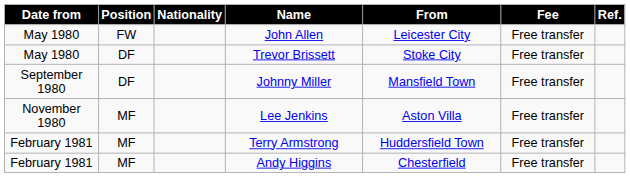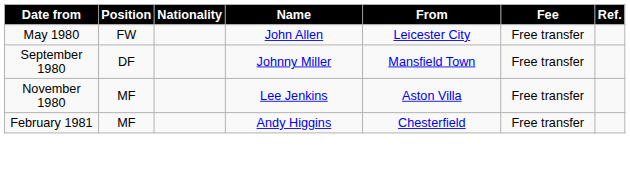- row: May 1980 | DF | Trevor Brissett | Stoke City | Free transfer
- row: February 1981 | MF | Terry Armstrong | Huddersfield Town | Free transfer
